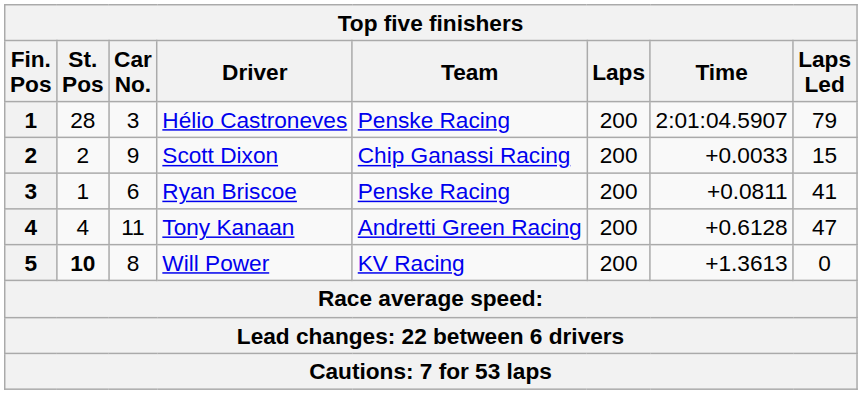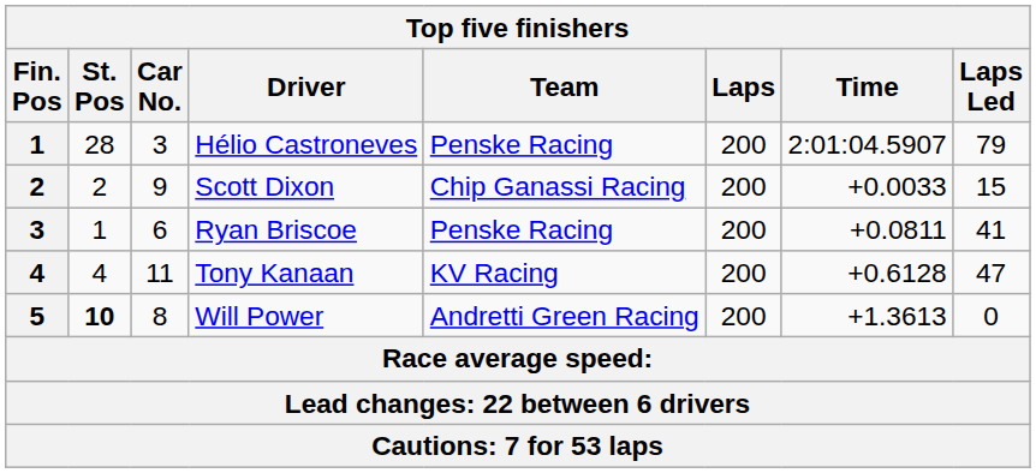Tony Kanaan | Team: Andretti Green Racing -> KV Racing
Will Power | Team: KV Racing -> Andretti Green Racing
